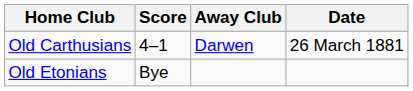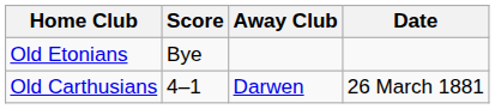rows swapped: Old Etonians <-> Old Carthusians
